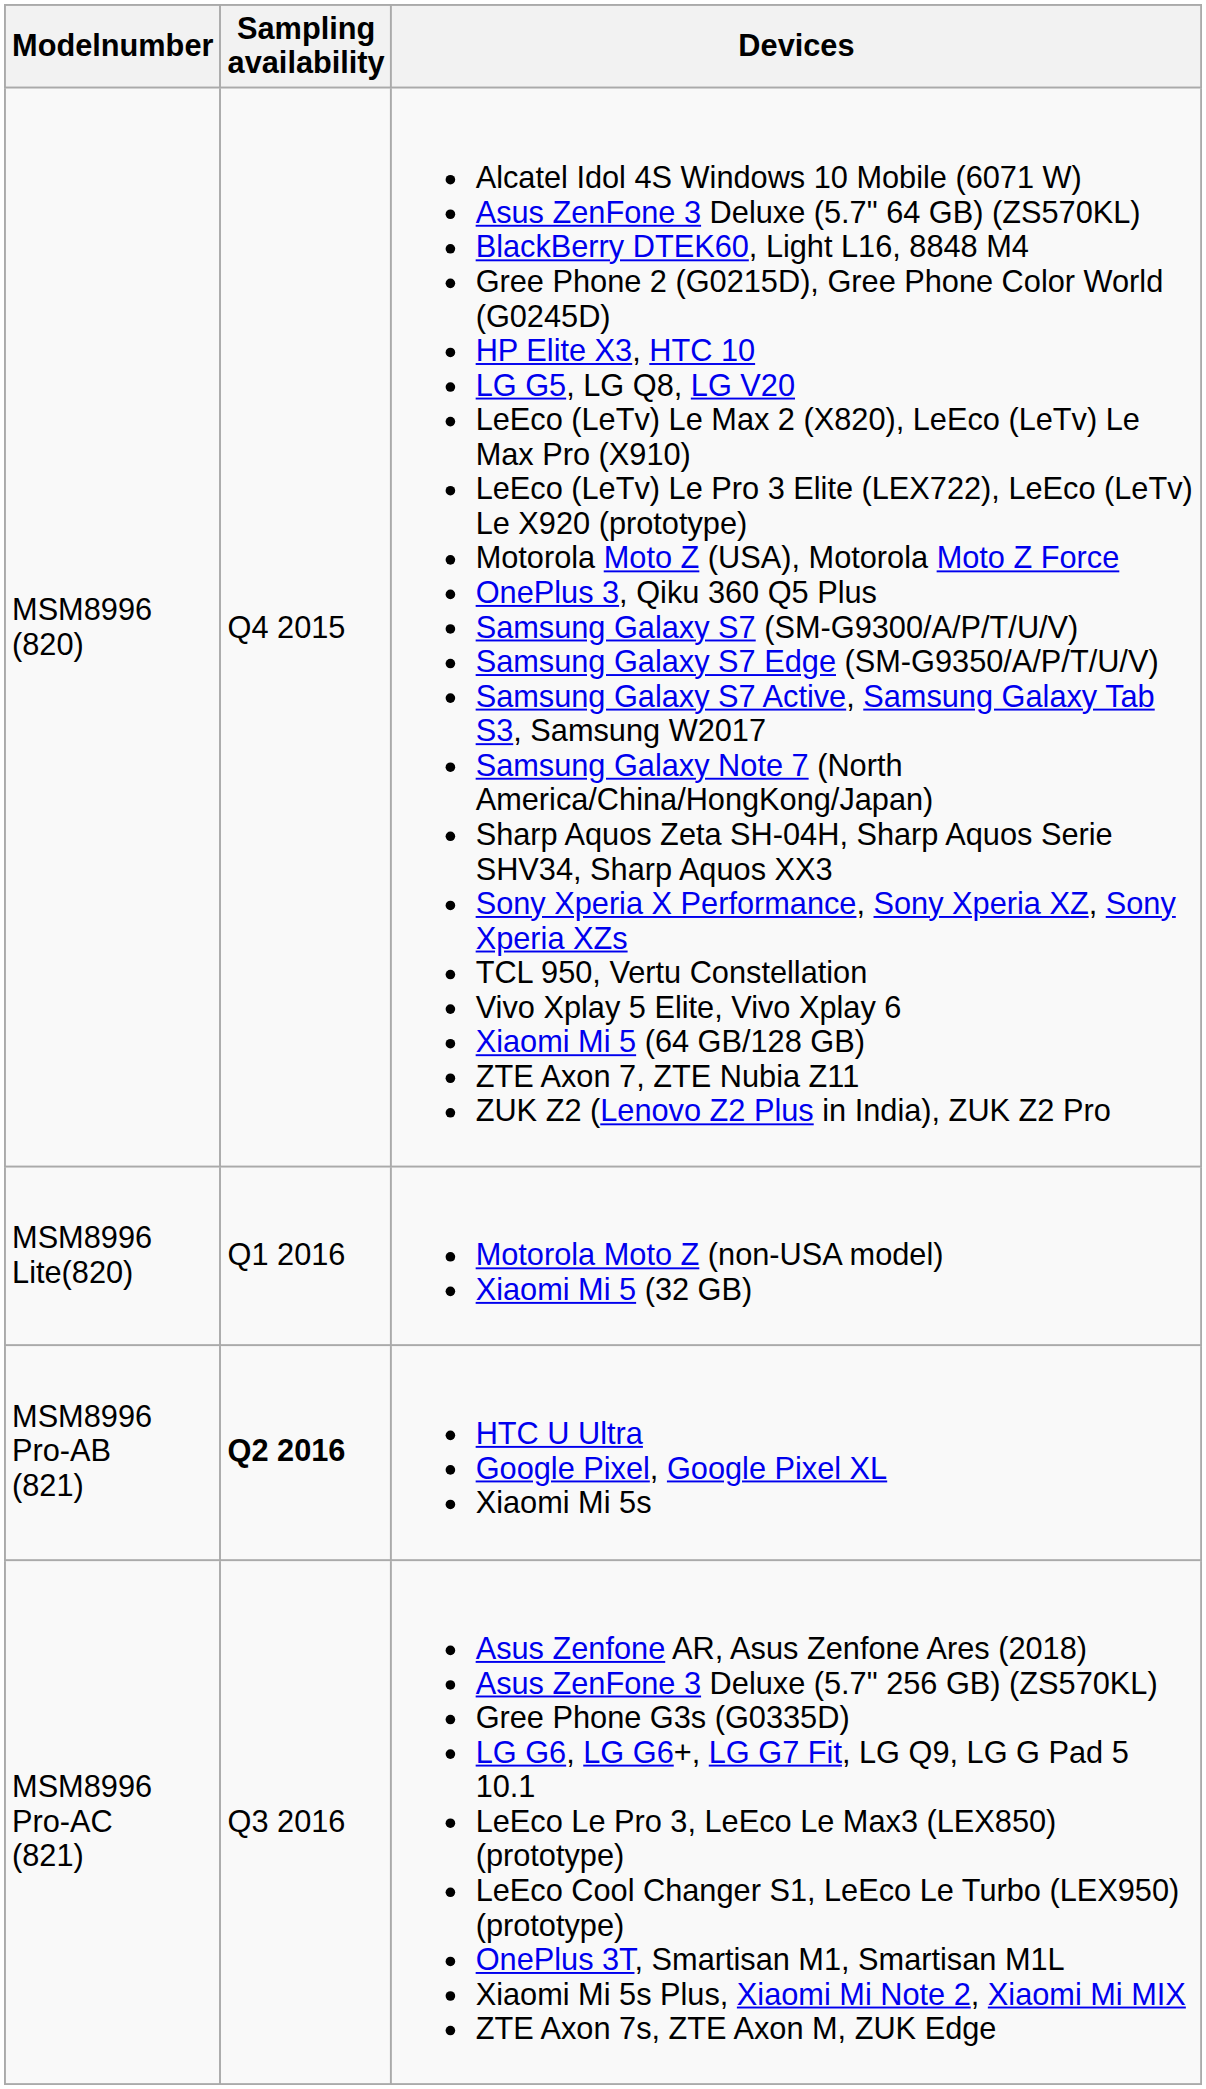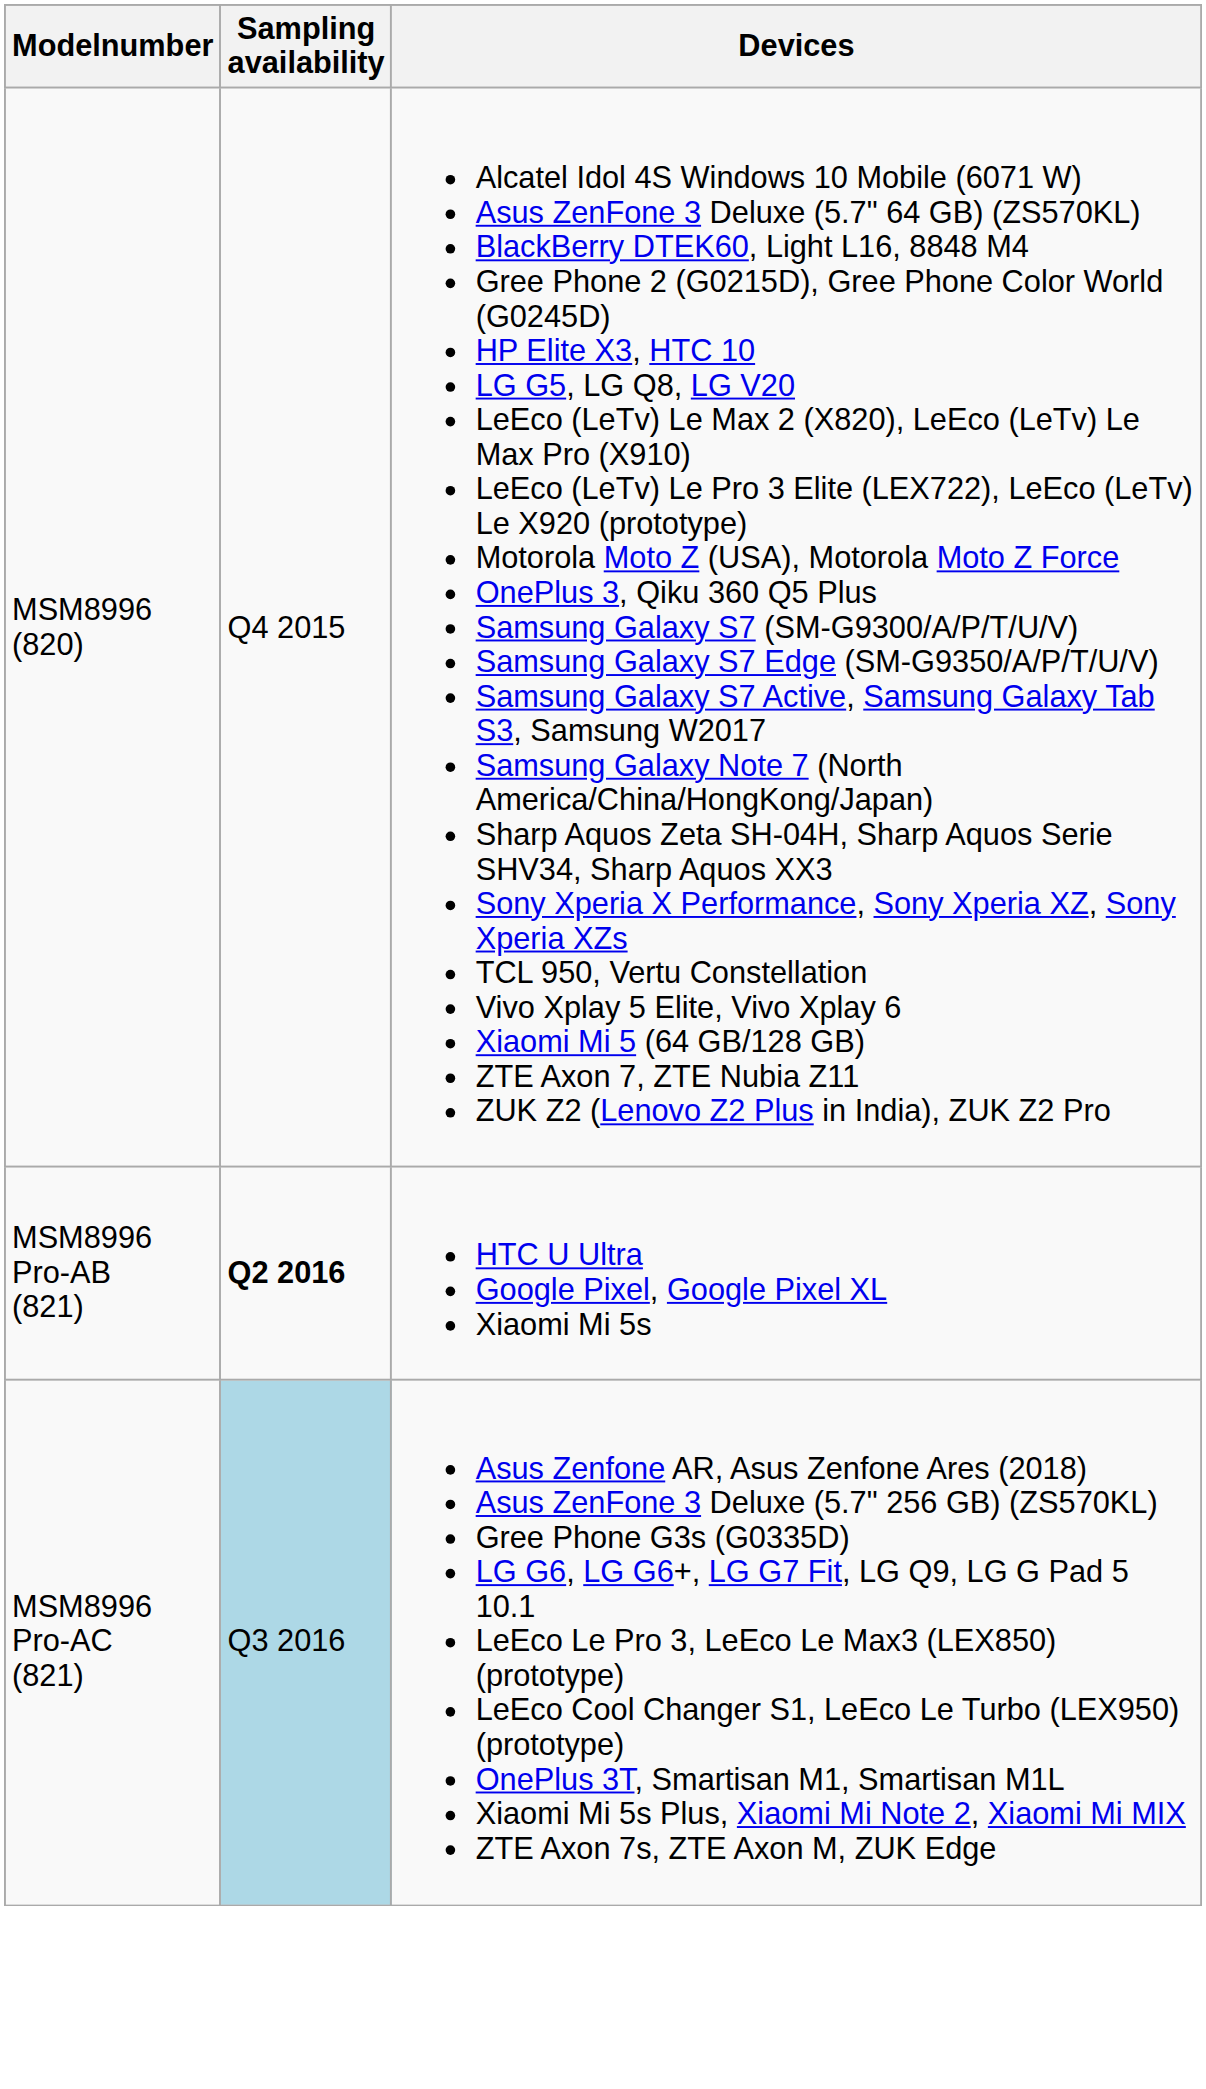- row: MSM8996 Lite(820) | Q1 2016 | Motorola Moto Z (non-USA model) Xiaomi Mi 5 (32 GB)
MSM8996 Pro-AC (821) | Sampling availability: no background -> lightblue background
